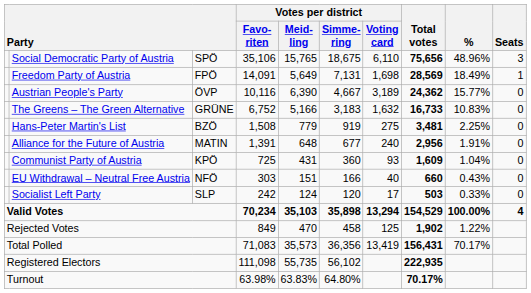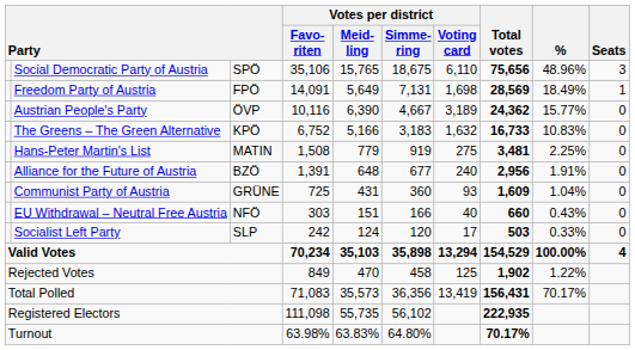The Greens – The Green Alternative | column 3: GRÜNE -> KPÖ
Hans-Peter Martin's List | column 3: BZÖ -> MATIN
Alliance for the Future of Austria | column 3: MATIN -> BZÖ
Communist Party of Austria | column 3: KPÖ -> GRÜNE
